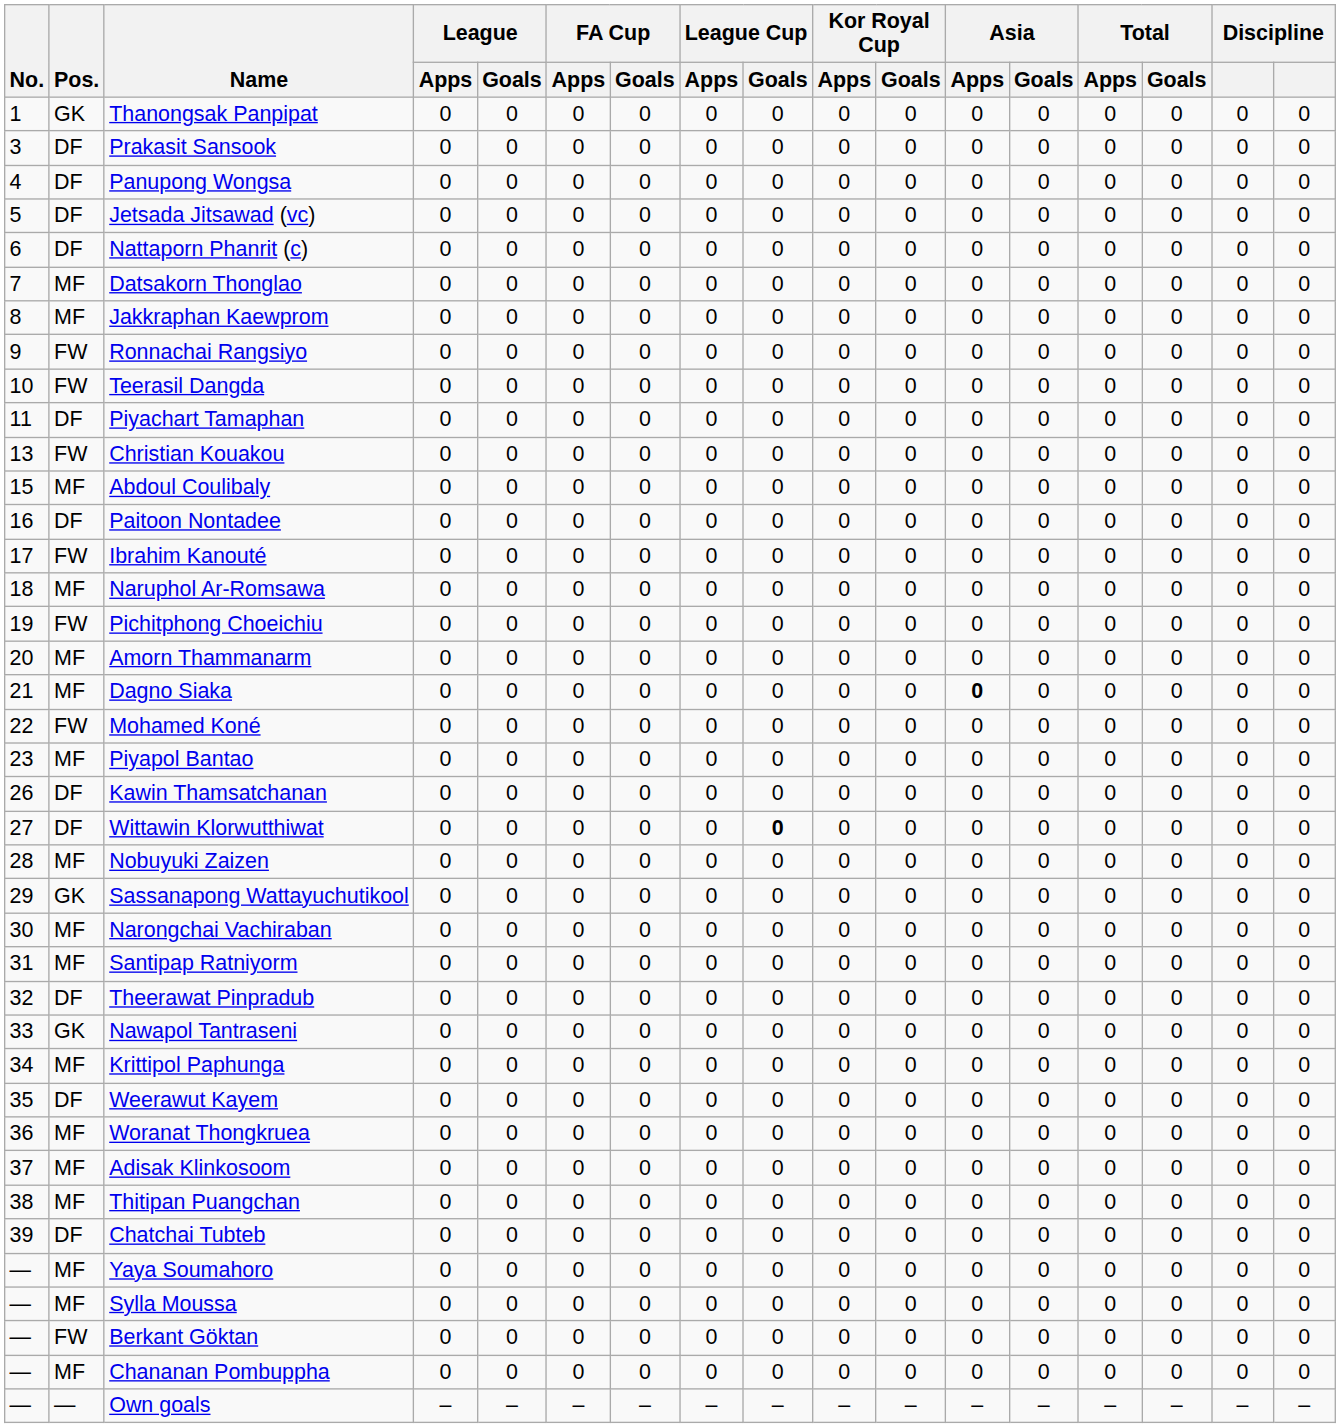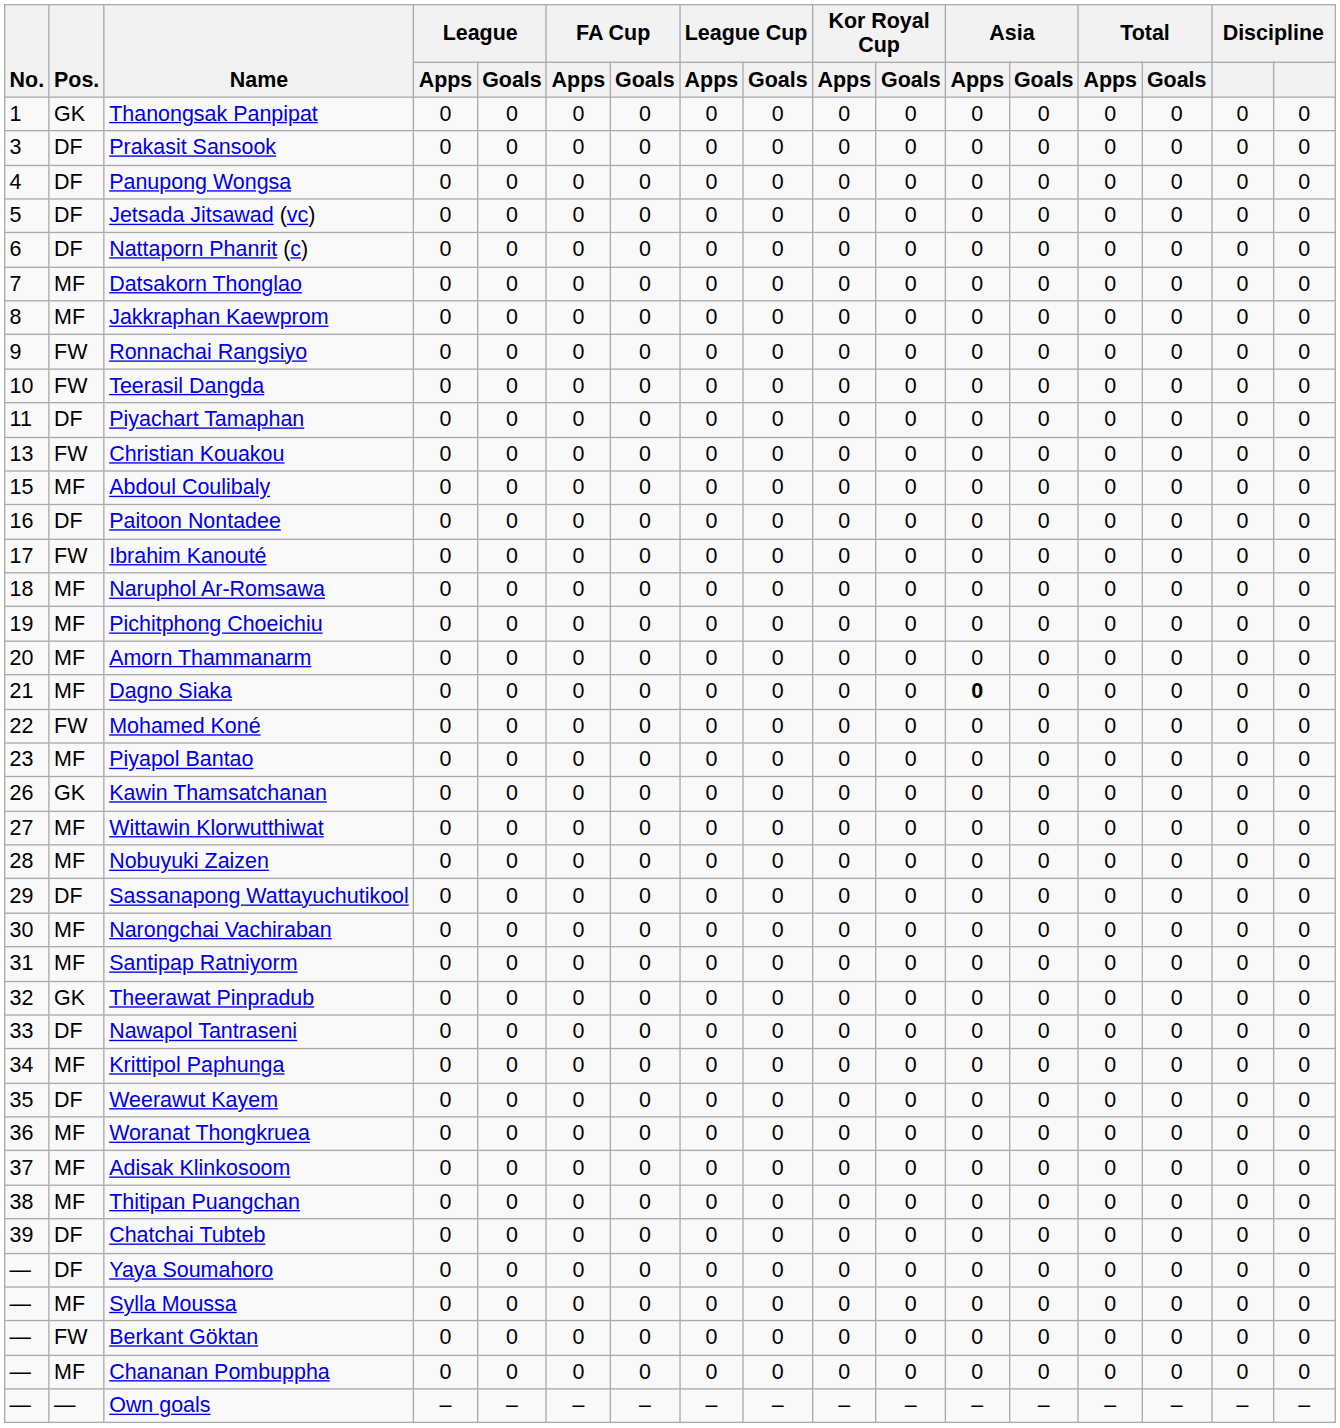Pichitphong Choeichiu | Pos.: FW -> MF
Kawin Thamsatchanan | Pos.: DF -> GK
Wittawin Klorwutthiwat | Pos.: DF -> MF
Wittawin Klorwutthiwat | League Cup / Goals: bold -> normal
Sassanapong Wattayuchutikool | Pos.: GK -> DF
Theerawat Pinpradub | Pos.: DF -> GK
Nawapol Tantraseni | Pos.: GK -> DF
Yaya Soumahoro | Pos.: MF -> DF
